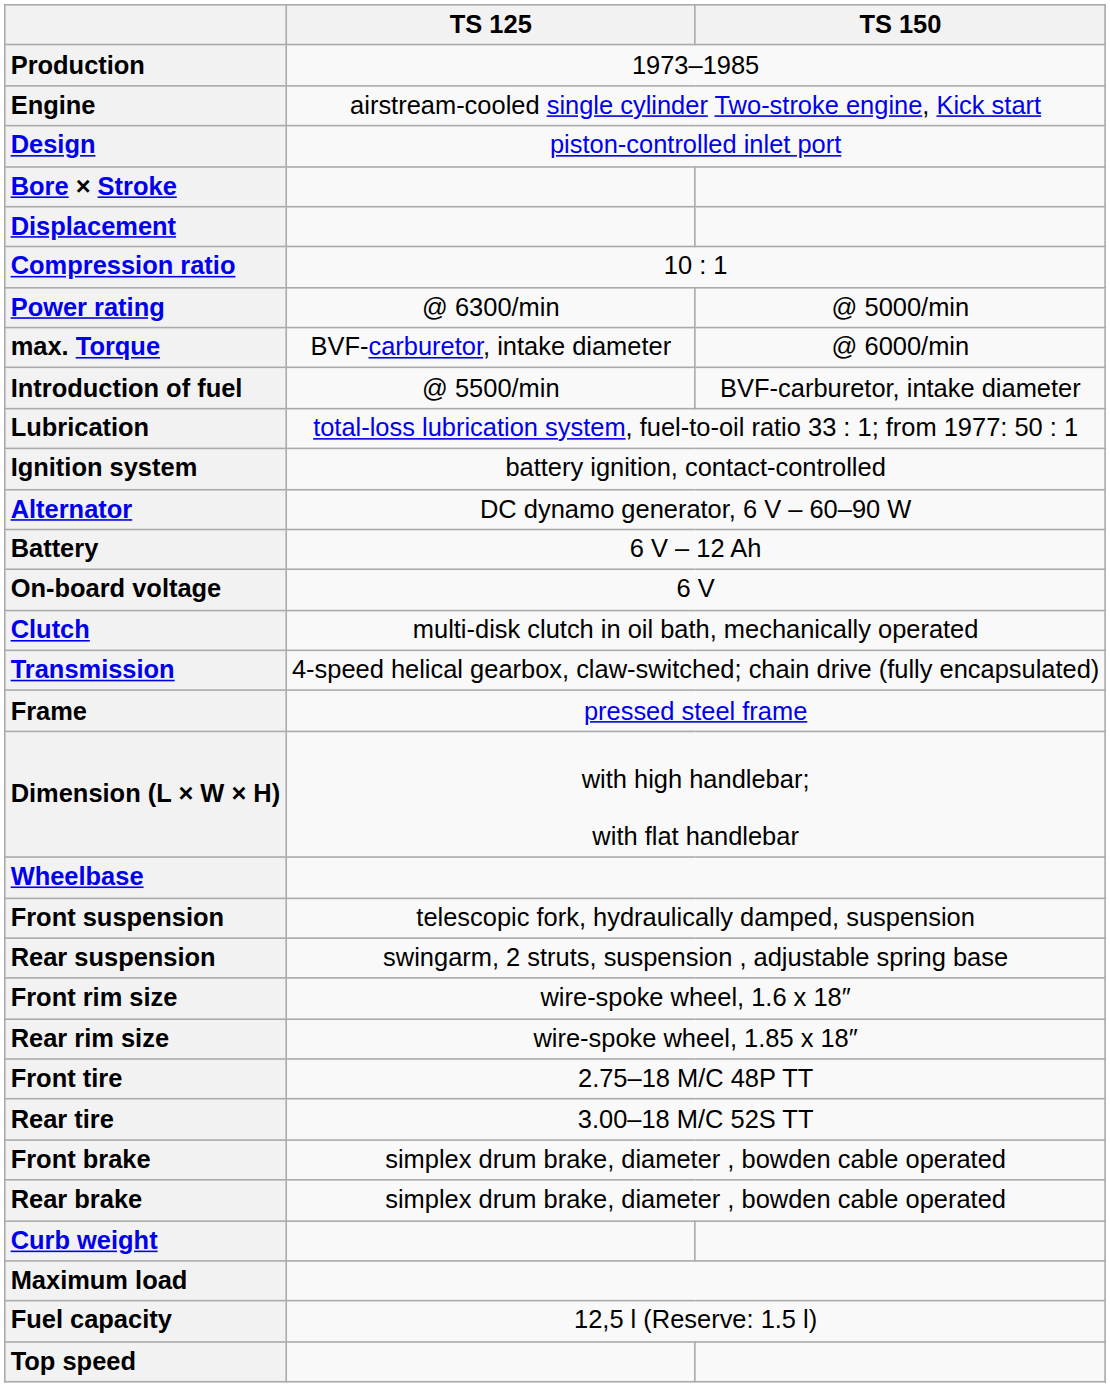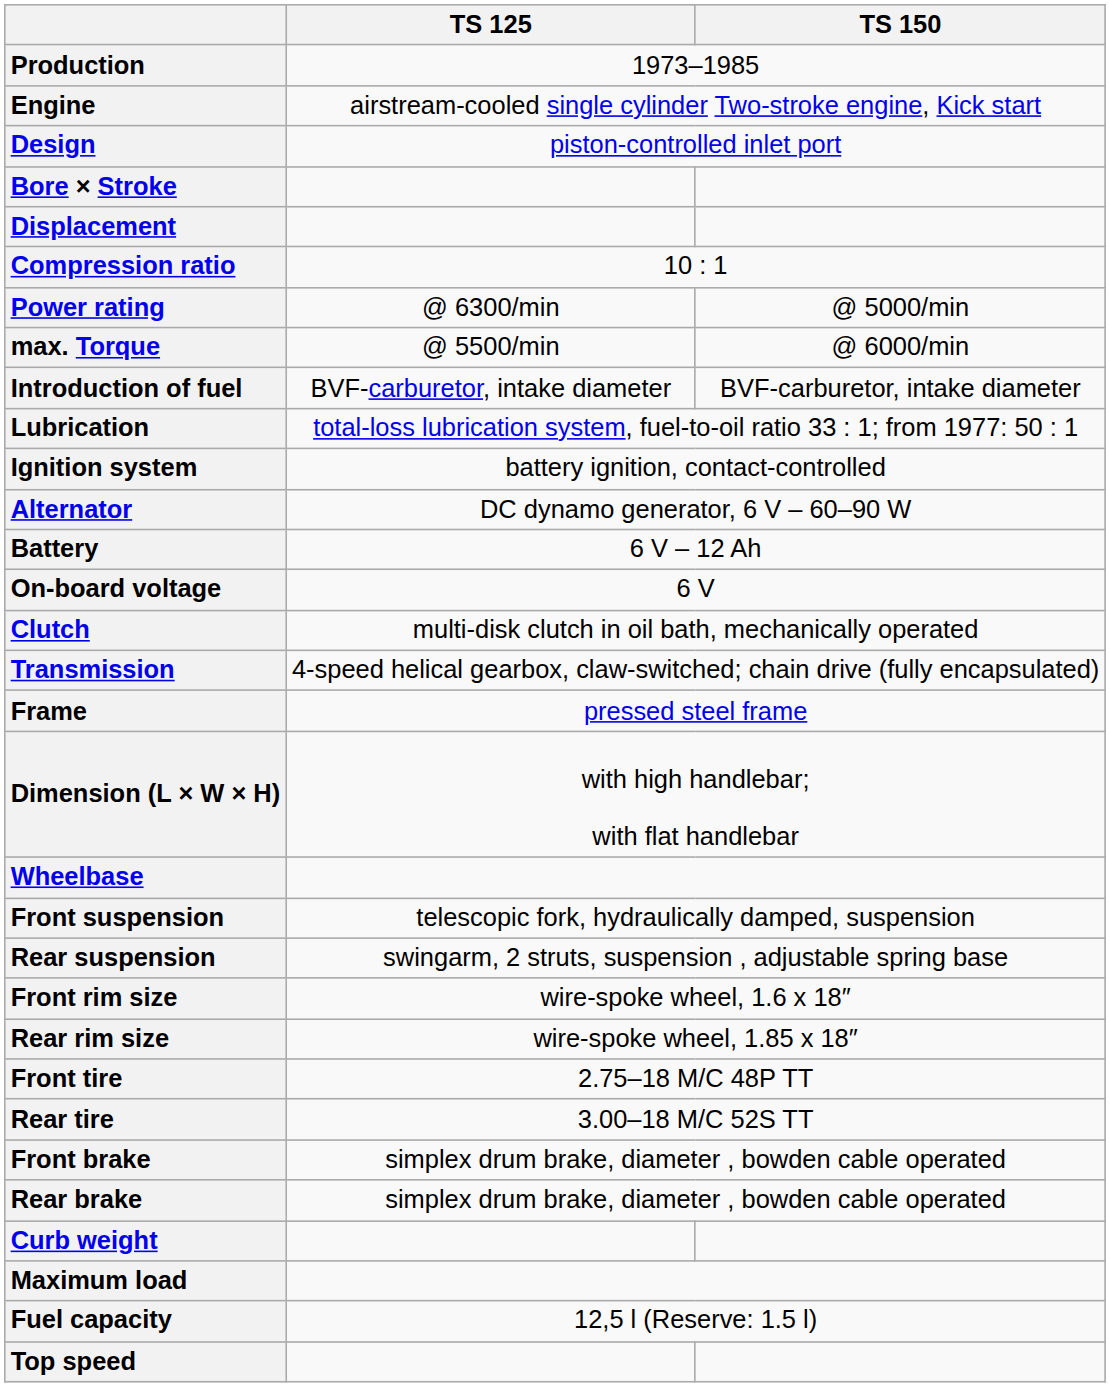max. Torque | TS 125: BVF-carburetor, intake diameter -> @ 5500/min
Introduction of fuel | TS 125: @ 5500/min -> BVF-carburetor, intake diameter
